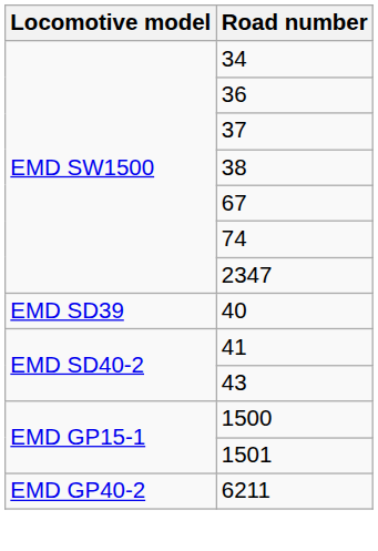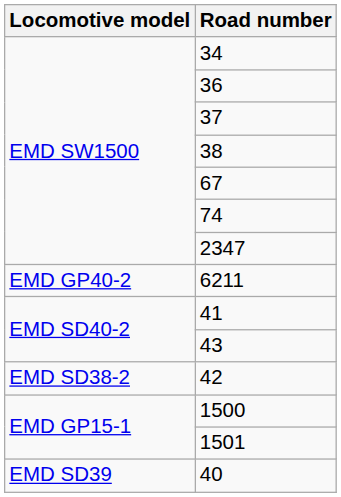rows swapped: 40 <-> 6211
+ row: EMD SD38-2 | 42
